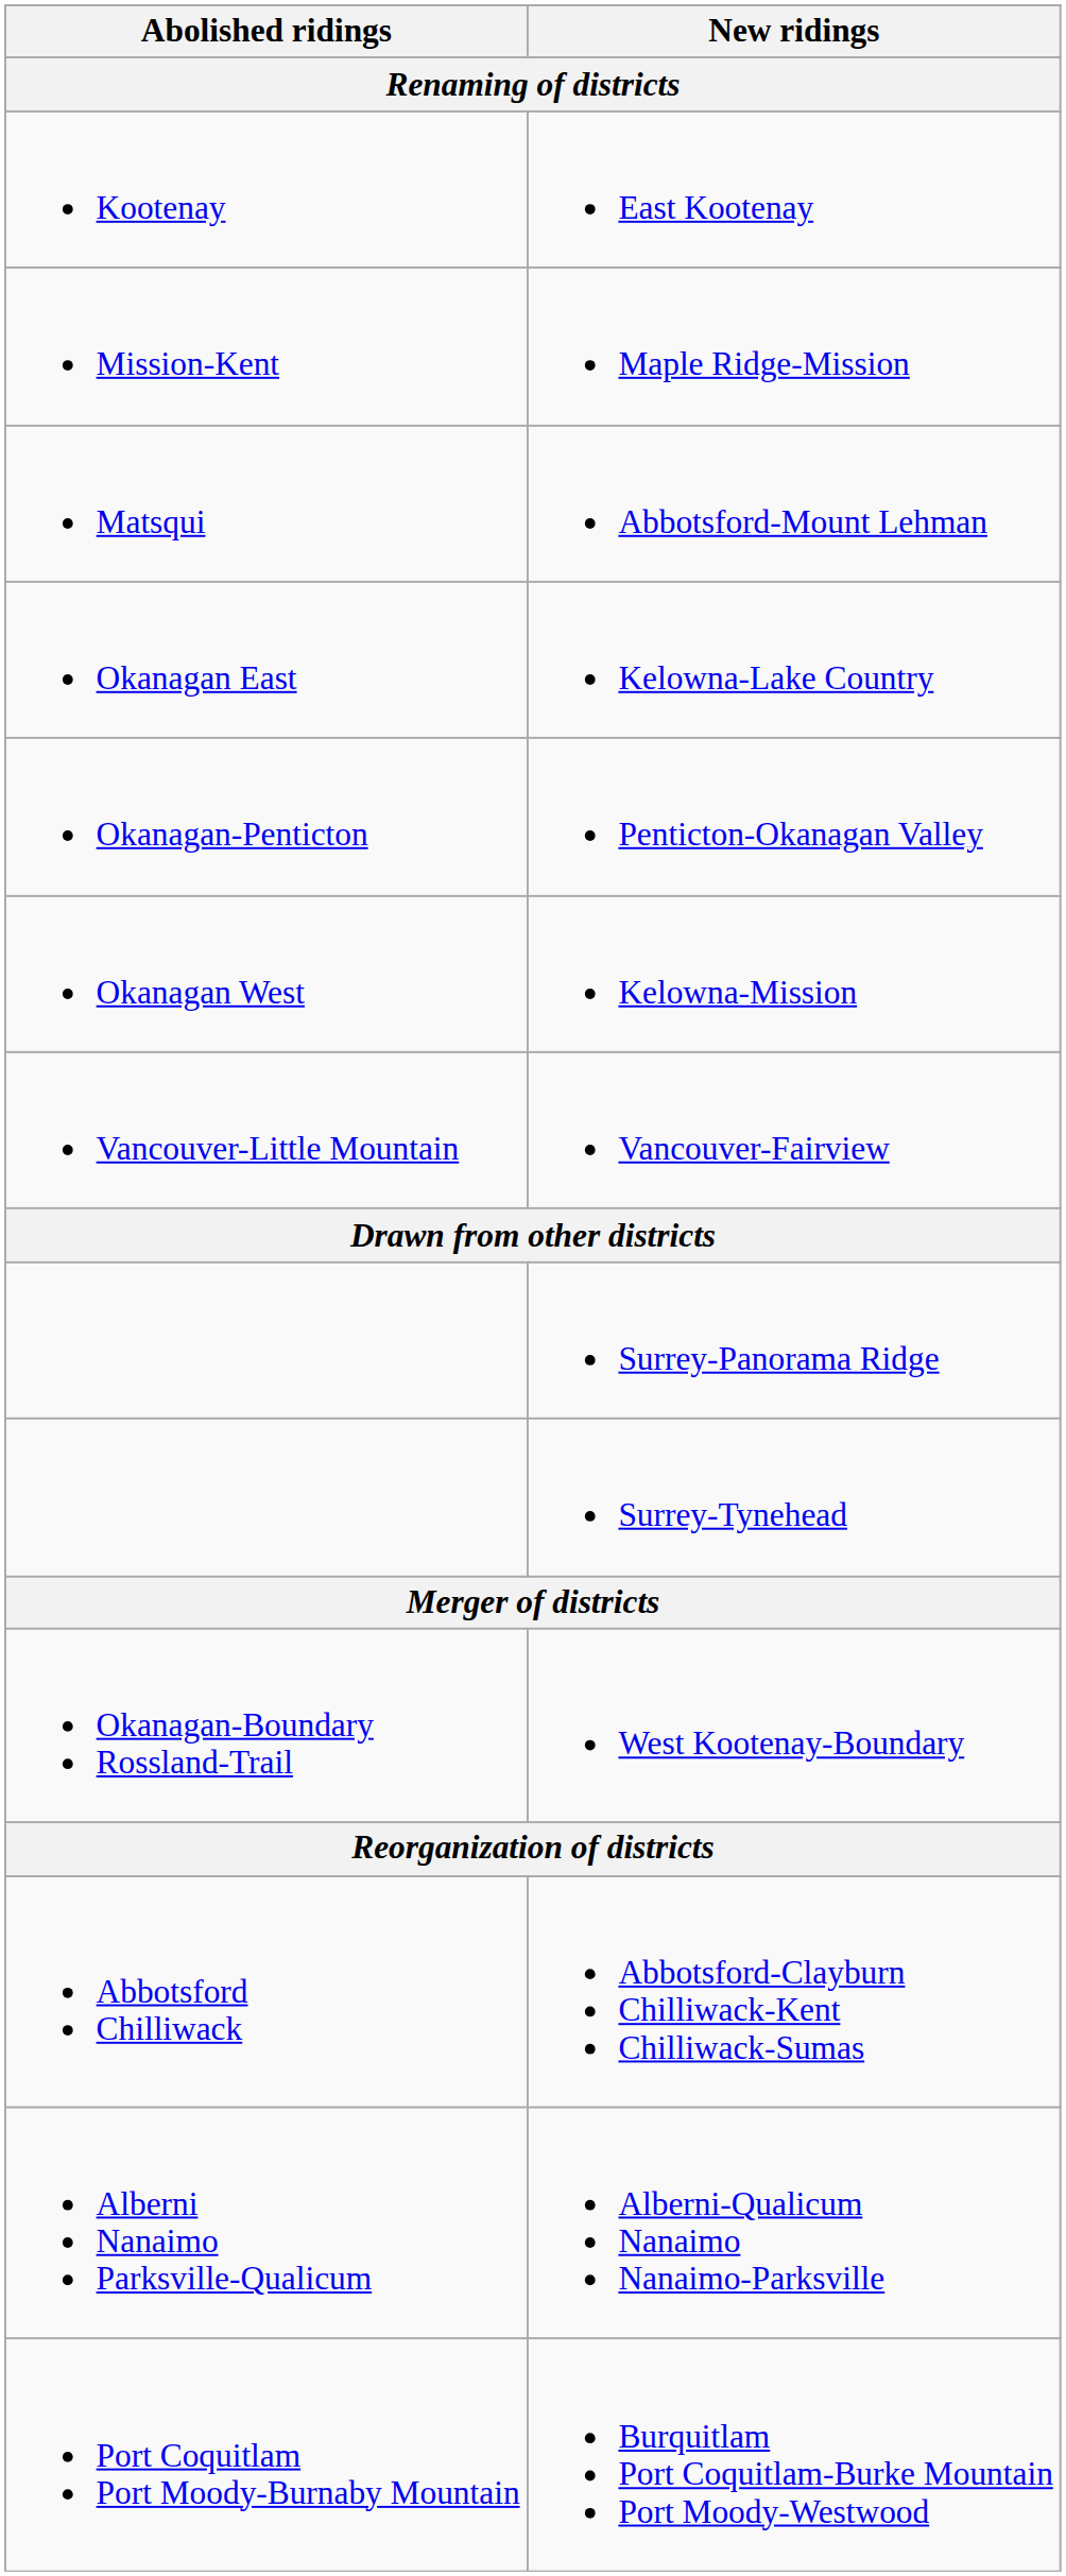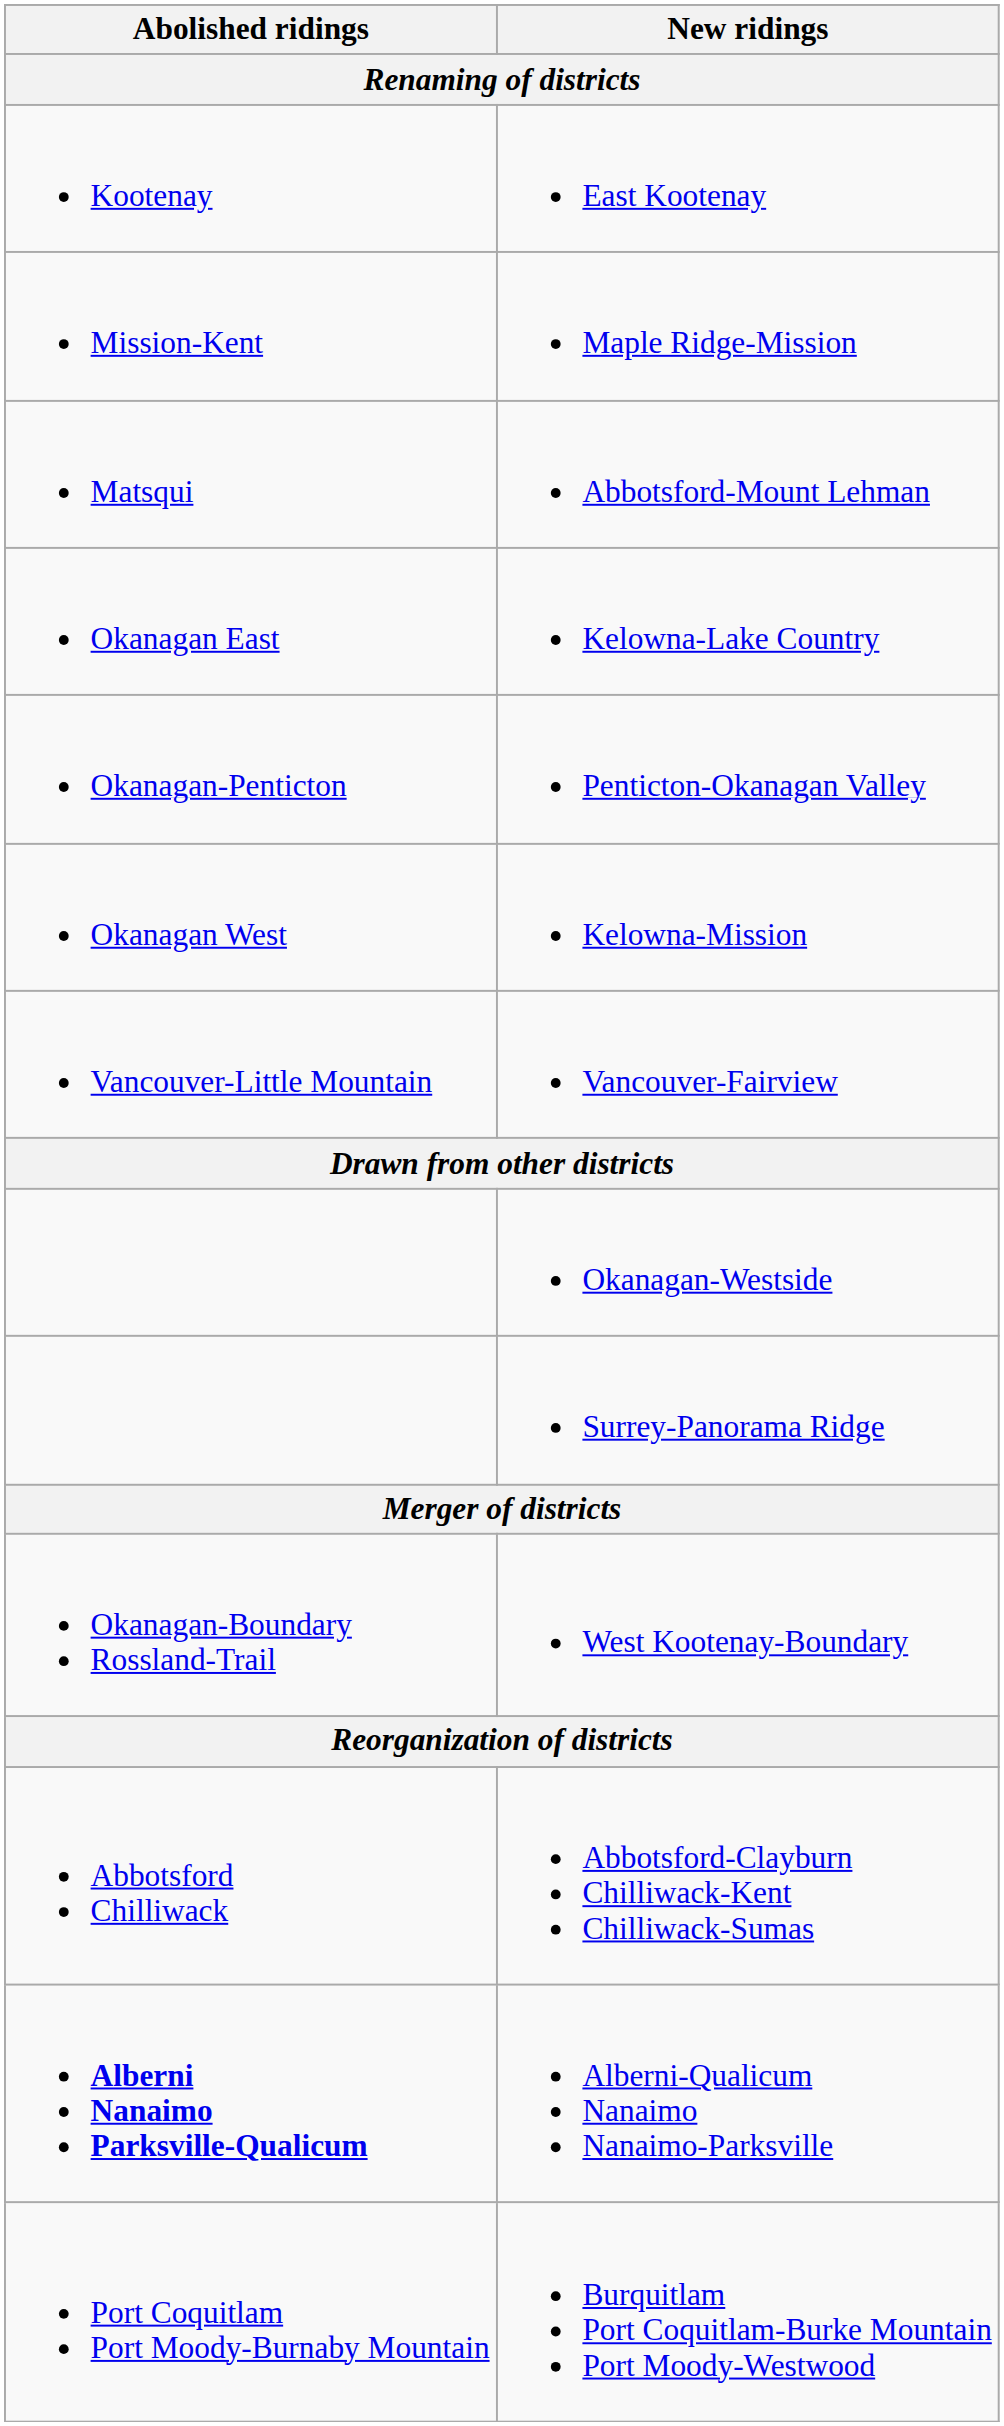+ row: Okanagan-Westside
- row: Surrey-Tynehead
Alberni-Qualicum Nanaimo Nanaimo-Parksville | Abolished ridings: normal -> bold
